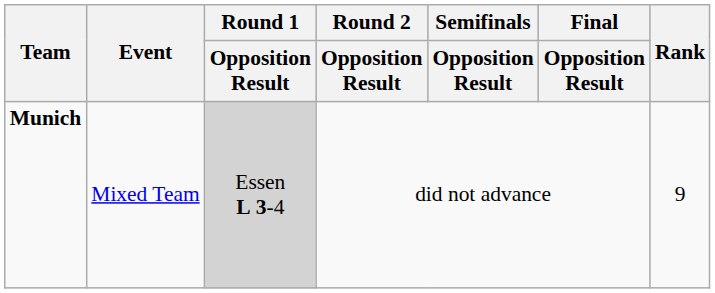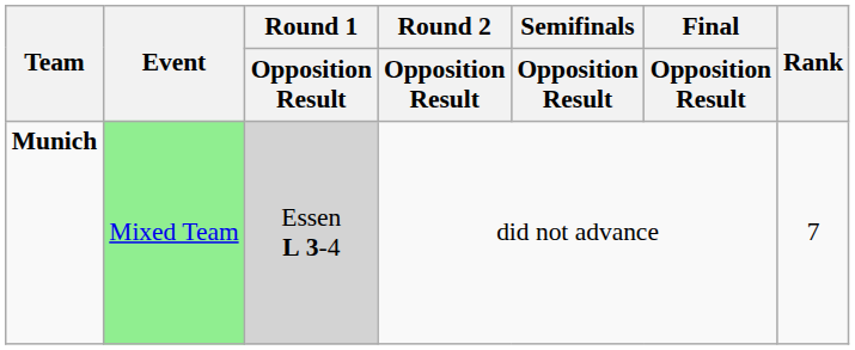Munich | Event: no background -> lightgreen background
Munich | Rank: 9 -> 7
